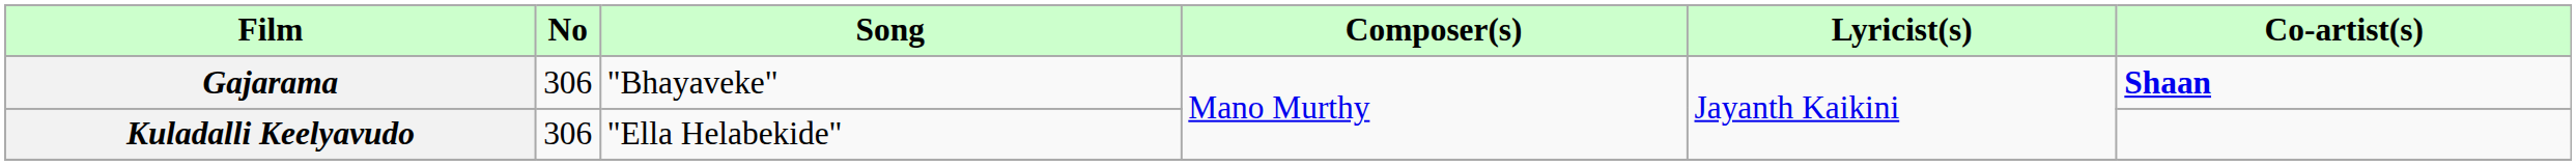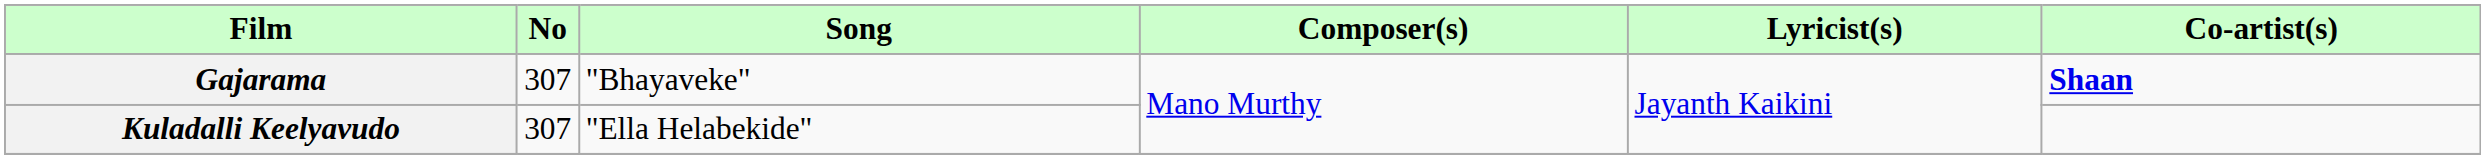Gajarama | No: 306 -> 307
Kuladalli Keelyavudo | No: 306 -> 307
